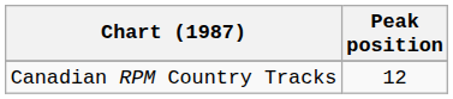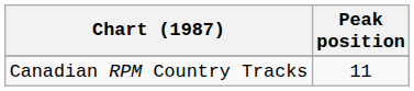Canadian RPM Country Tracks | Peak position: 12 -> 11
